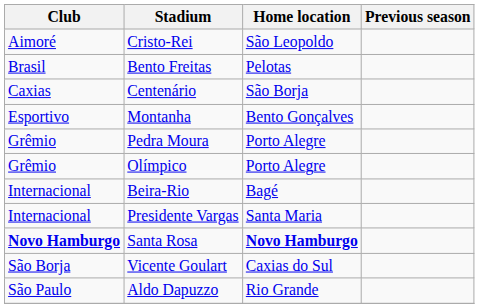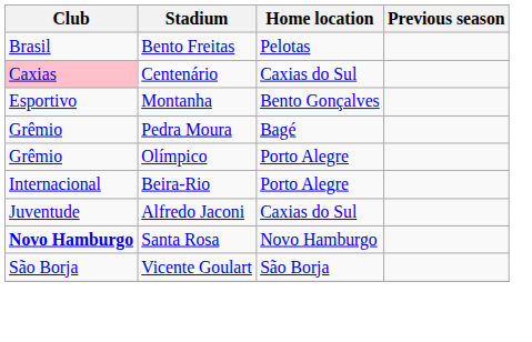- row: Aimoré | Cristo-Rei | São Leopoldo
Centenário | Club: no background -> pink background
Centenário | Home location: São Borja -> Caxias do Sul
Pedra Moura | Home location: Porto Alegre -> Bagé
Beira-Rio | Home location: Bagé -> Porto Alegre
- row: Internacional | Presidente Vargas | Santa Maria
+ row: Juventude | Alfredo Jaconi | Caxias do Sul
Santa Rosa | Home location: bold -> normal
Vicente Goulart | Home location: Caxias do Sul -> São Borja
- row: São Paulo | Aldo Dapuzzo | Rio Grande
